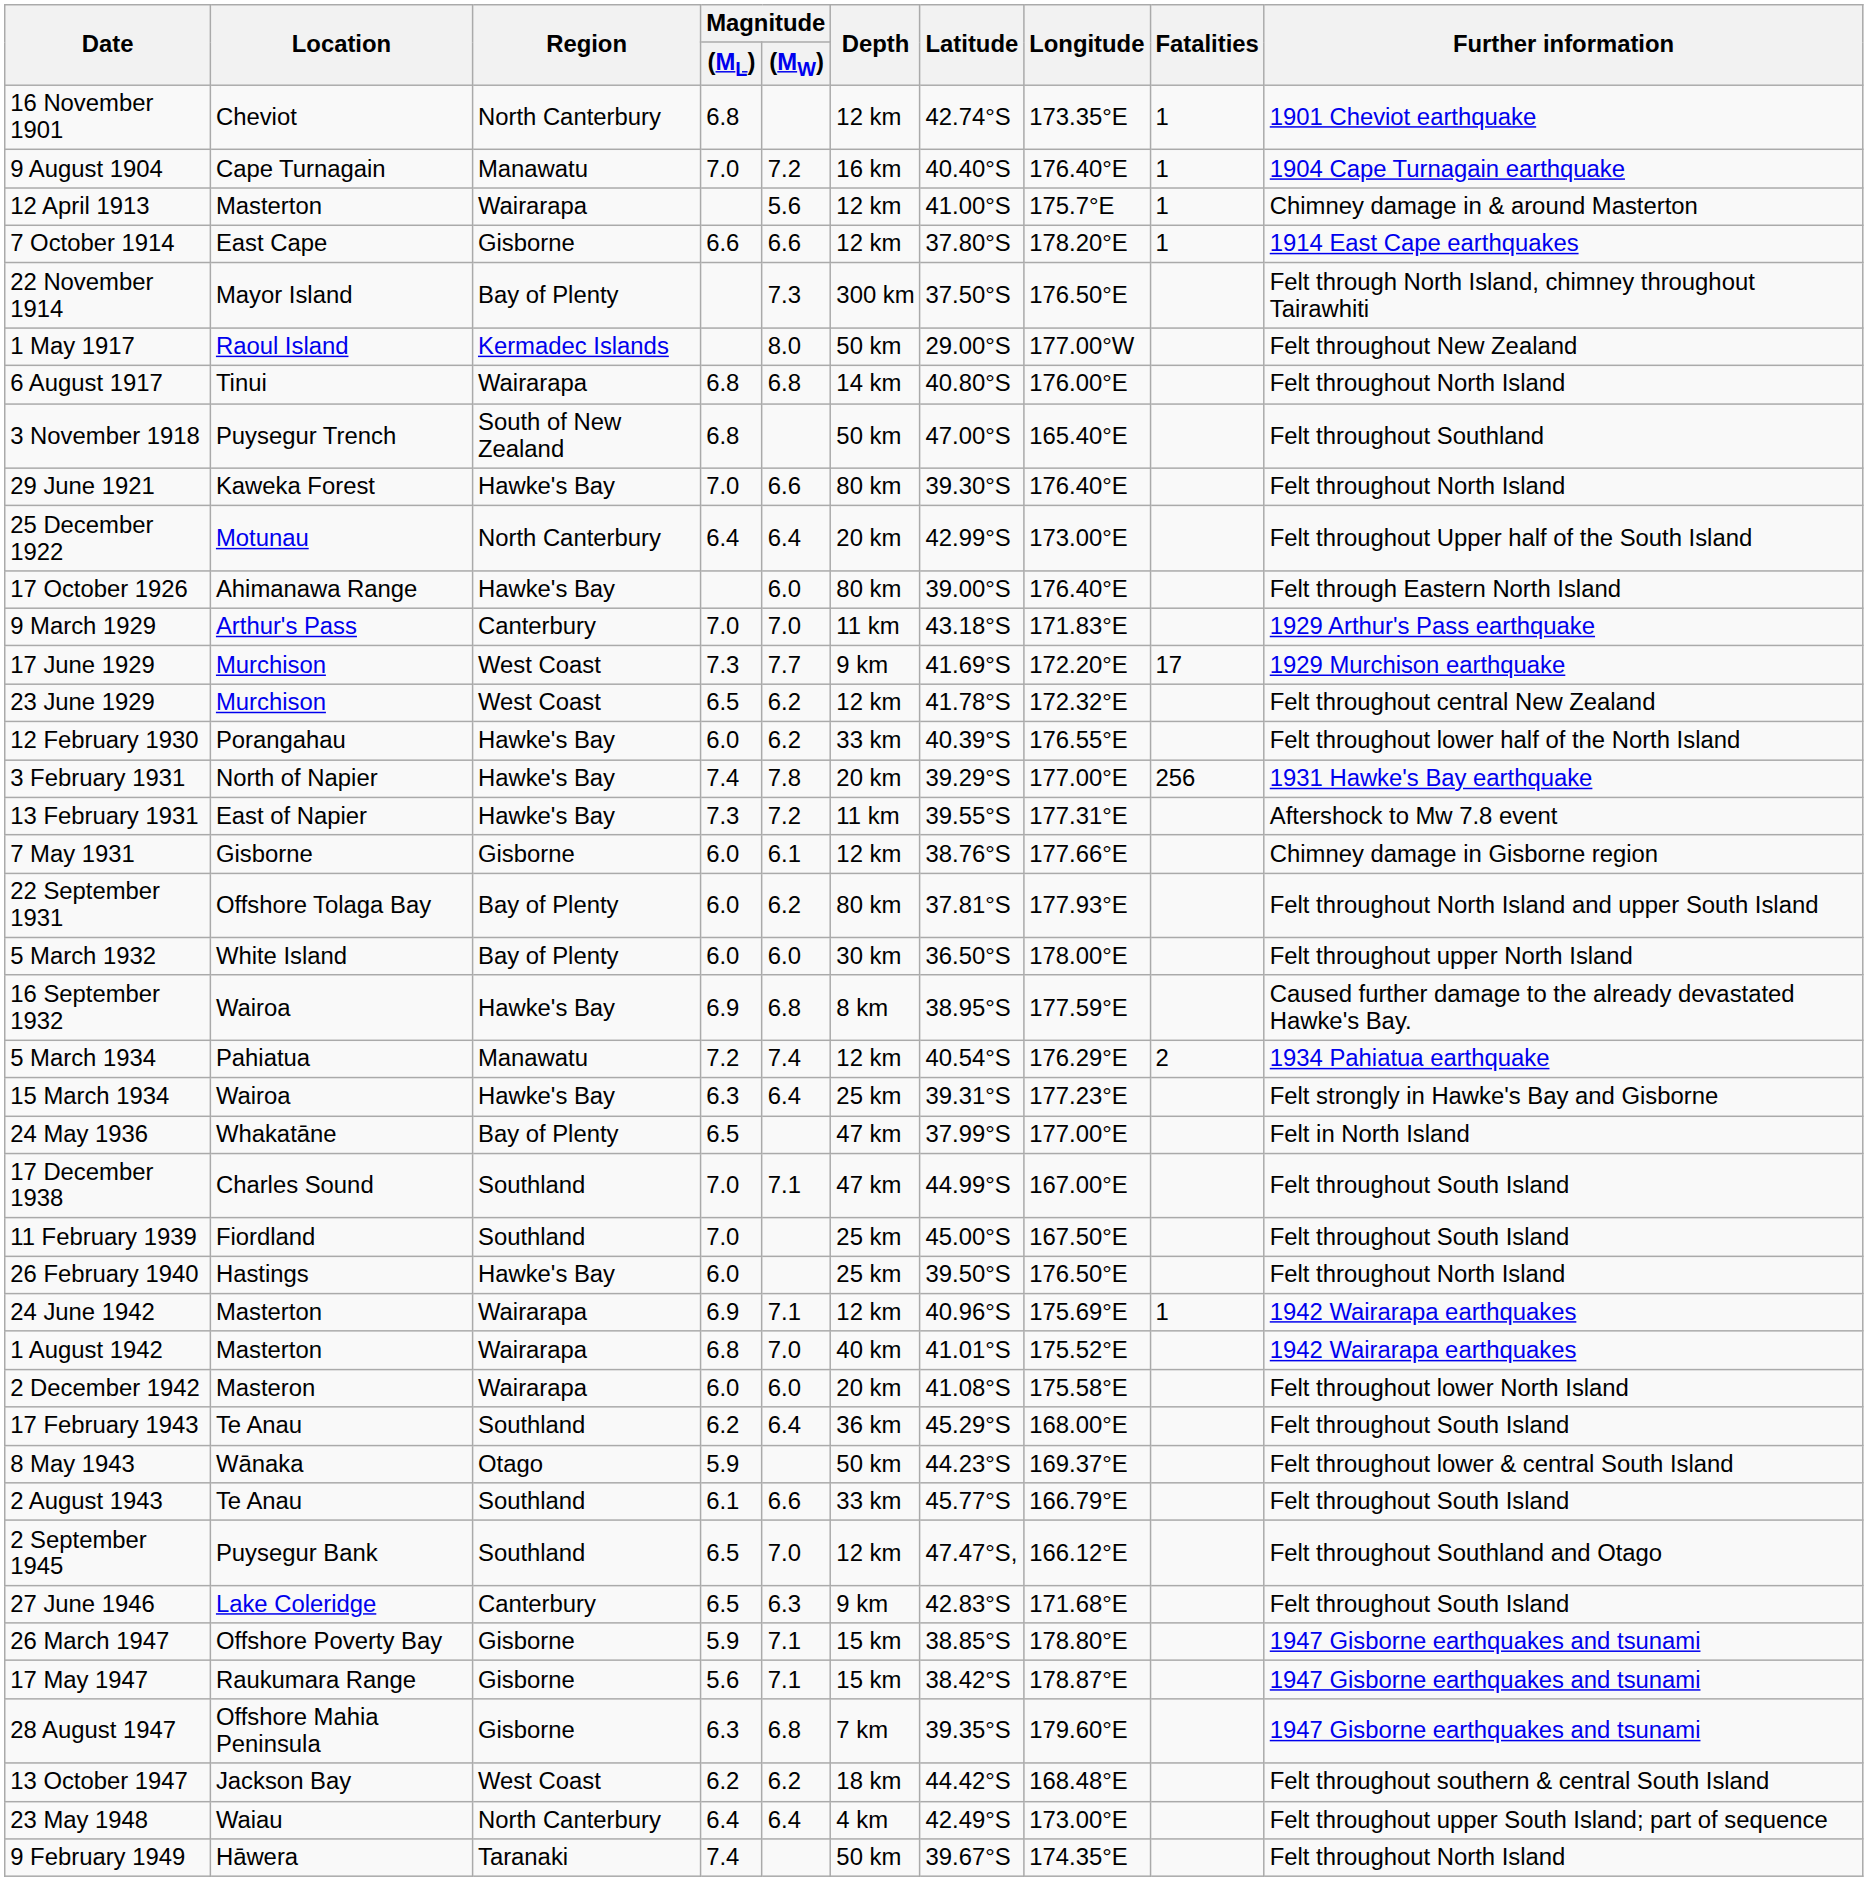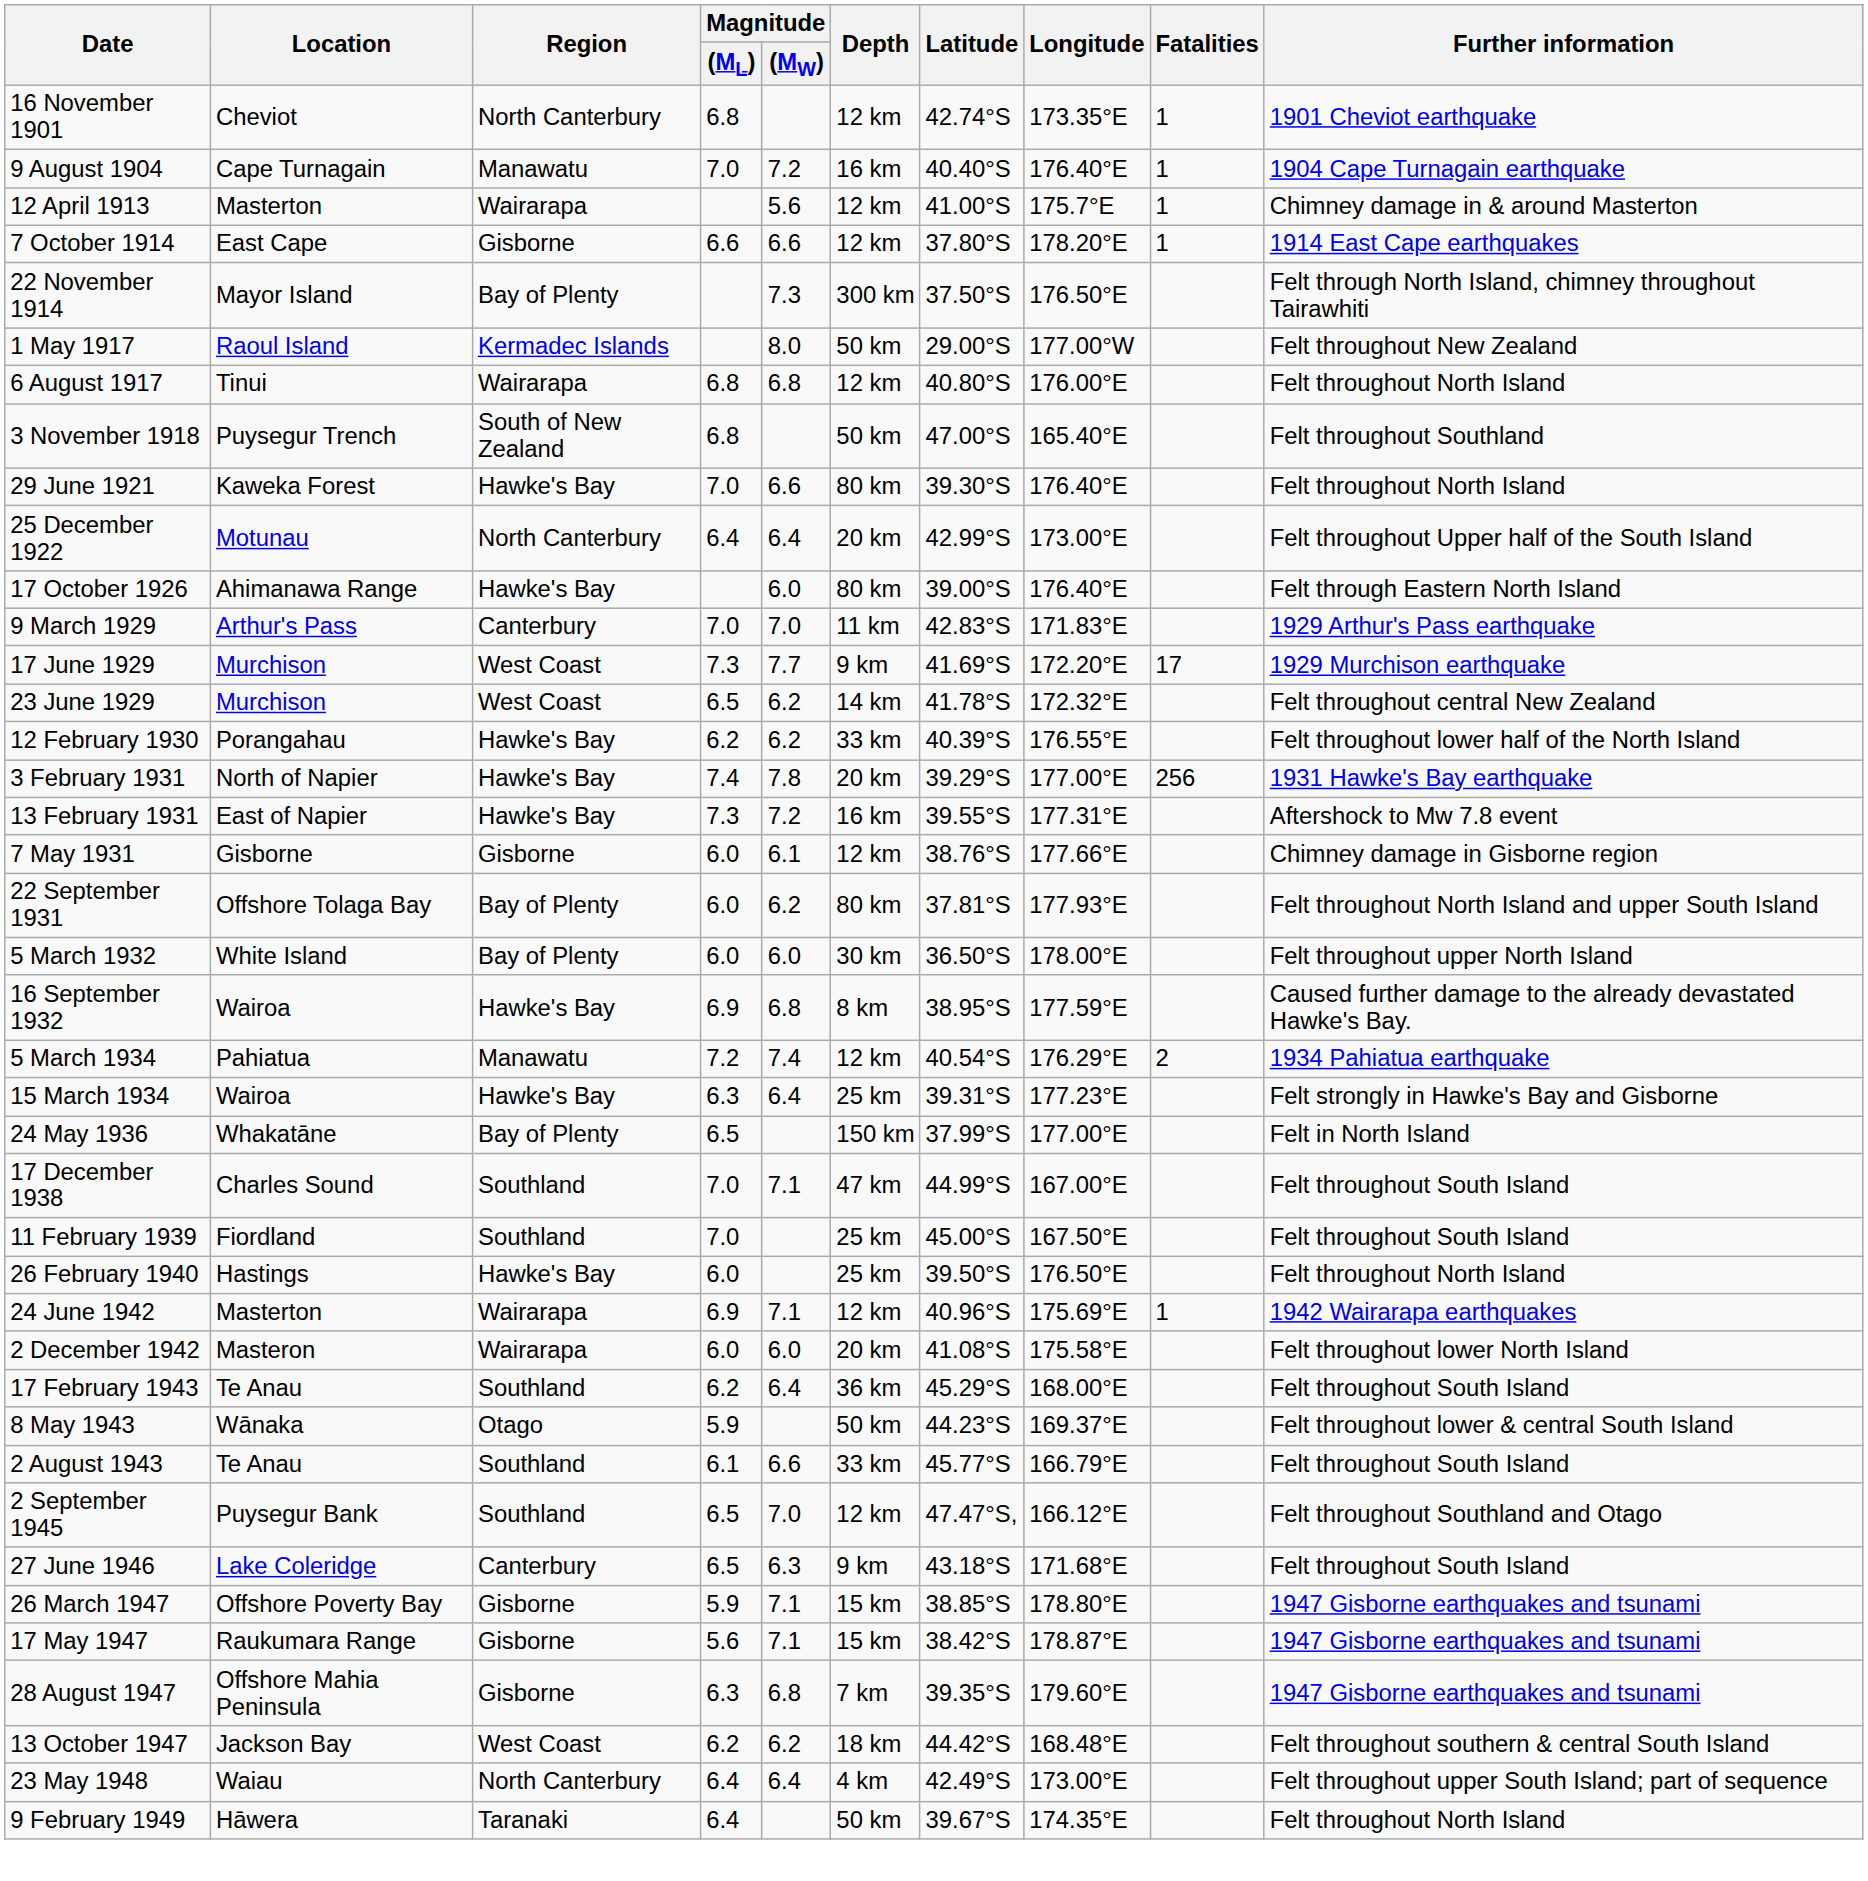6 August 1917 | Depth: 14 km -> 12 km
9 March 1929 | Latitude: 43.18°S -> 42.83°S
23 June 1929 | Depth: 12 km -> 14 km
12 February 1930 | Magnitude / (ML): 6.0 -> 6.2
13 February 1931 | Depth: 11 km -> 16 km
24 May 1936 | Depth: 47 km -> 150 km
- row: 1 August 1942 | Masterton | Wairarapa | 6.8 | 7.0 | 40 km | 41.01°S | 175.52°E | 1942 Wairarapa earthquakes
27 June 1946 | Latitude: 42.83°S -> 43.18°S
9 February 1949 | Magnitude / (ML): 7.4 -> 6.4
